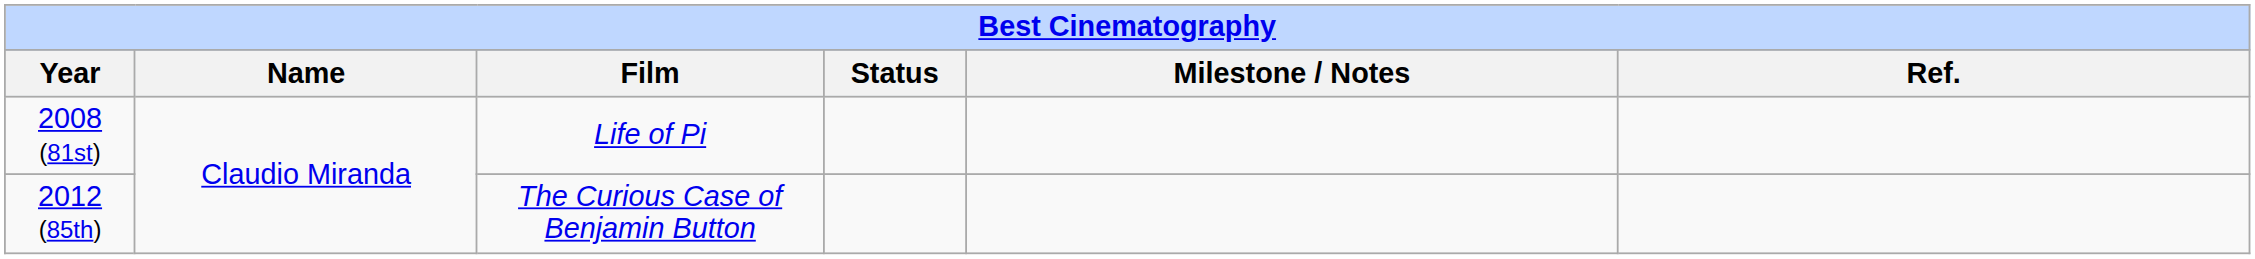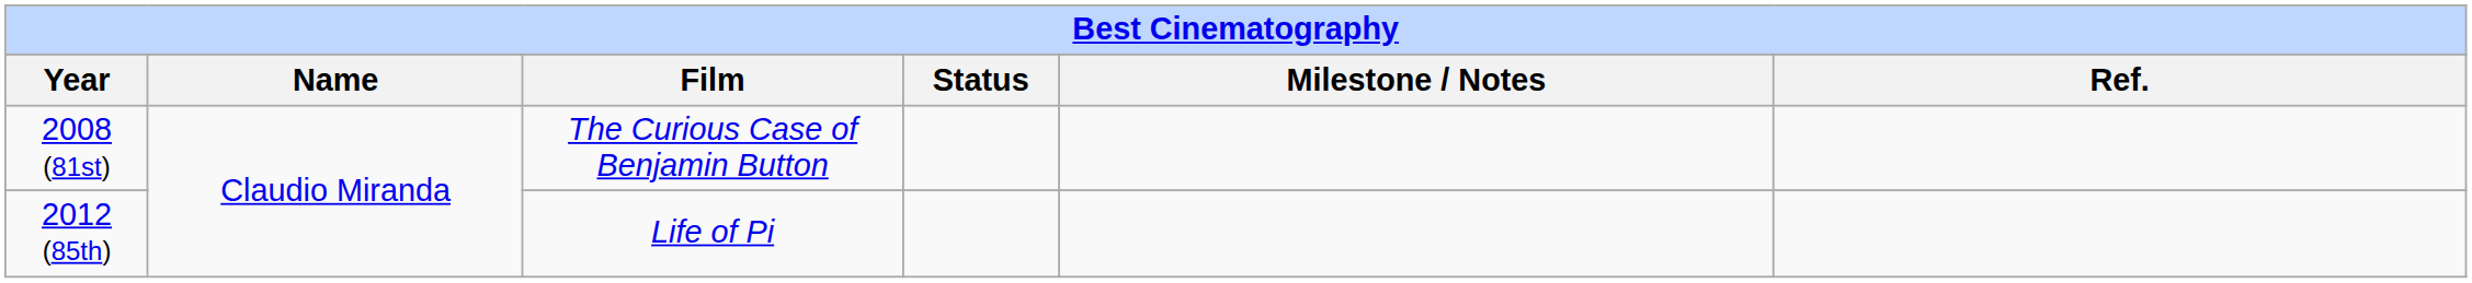2008 (81st) | Film: Life of Pi -> The Curious Case of Benjamin Button
2012 (85th) | Film: The Curious Case of Benjamin Button -> Life of Pi
